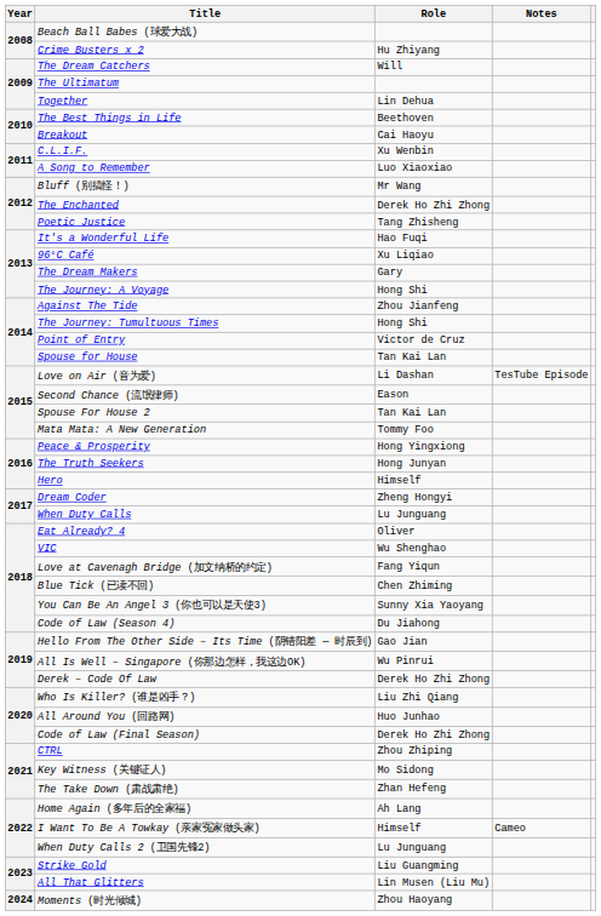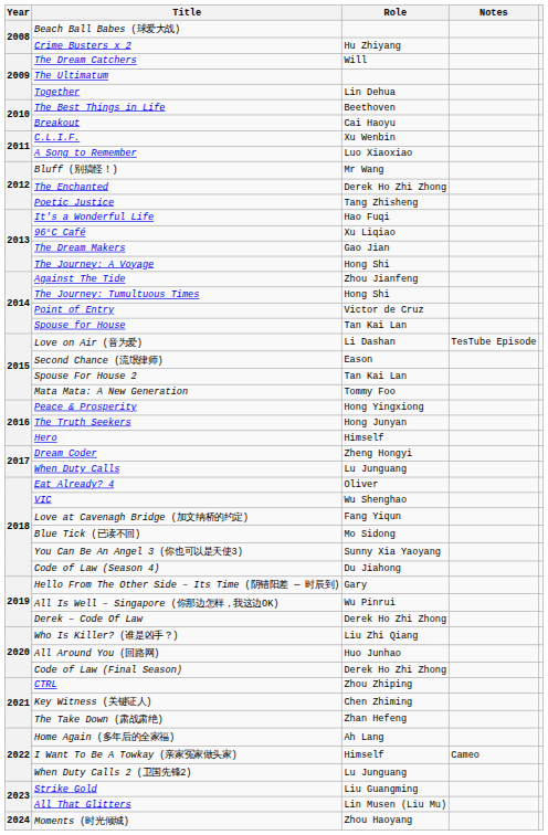The Dream Makers | Role: Gary -> Gao Jian
Blue Tick (已读不回) | Role: Chen Zhiming -> Mo Sidong
Hello From The Other Side – Its Time (阴错阳差 — 时辰到) | Role: Gao Jian -> Gary
Key Witness (关键证人) | Role: Mo Sidong -> Chen Zhiming
